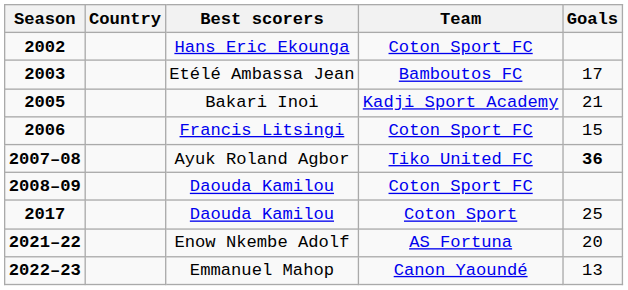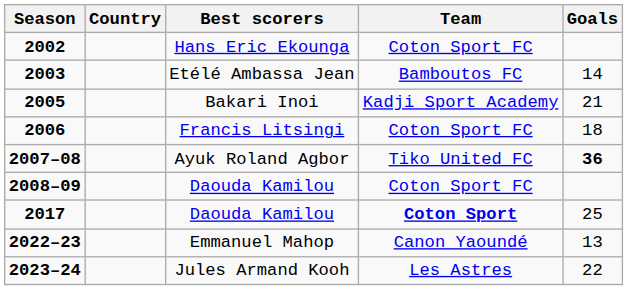Etélé Ambassa Jean | Goals: 17 -> 14
Francis Litsingi | Goals: 15 -> 18
2017 / Daouda Kamilou | Team: normal -> bold
- row: 2021–22 | Enow Nkembe Adolf | AS Fortuna | 20
+ row: 2023–24 | Jules Armand Kooh | Les Astres | 22
